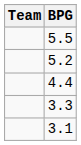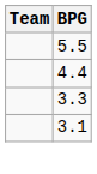- row: 5.2
